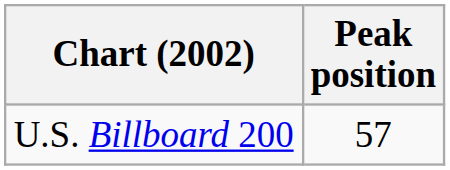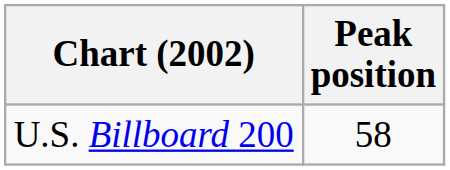U.S. Billboard 200 | Peak position: 57 -> 58
